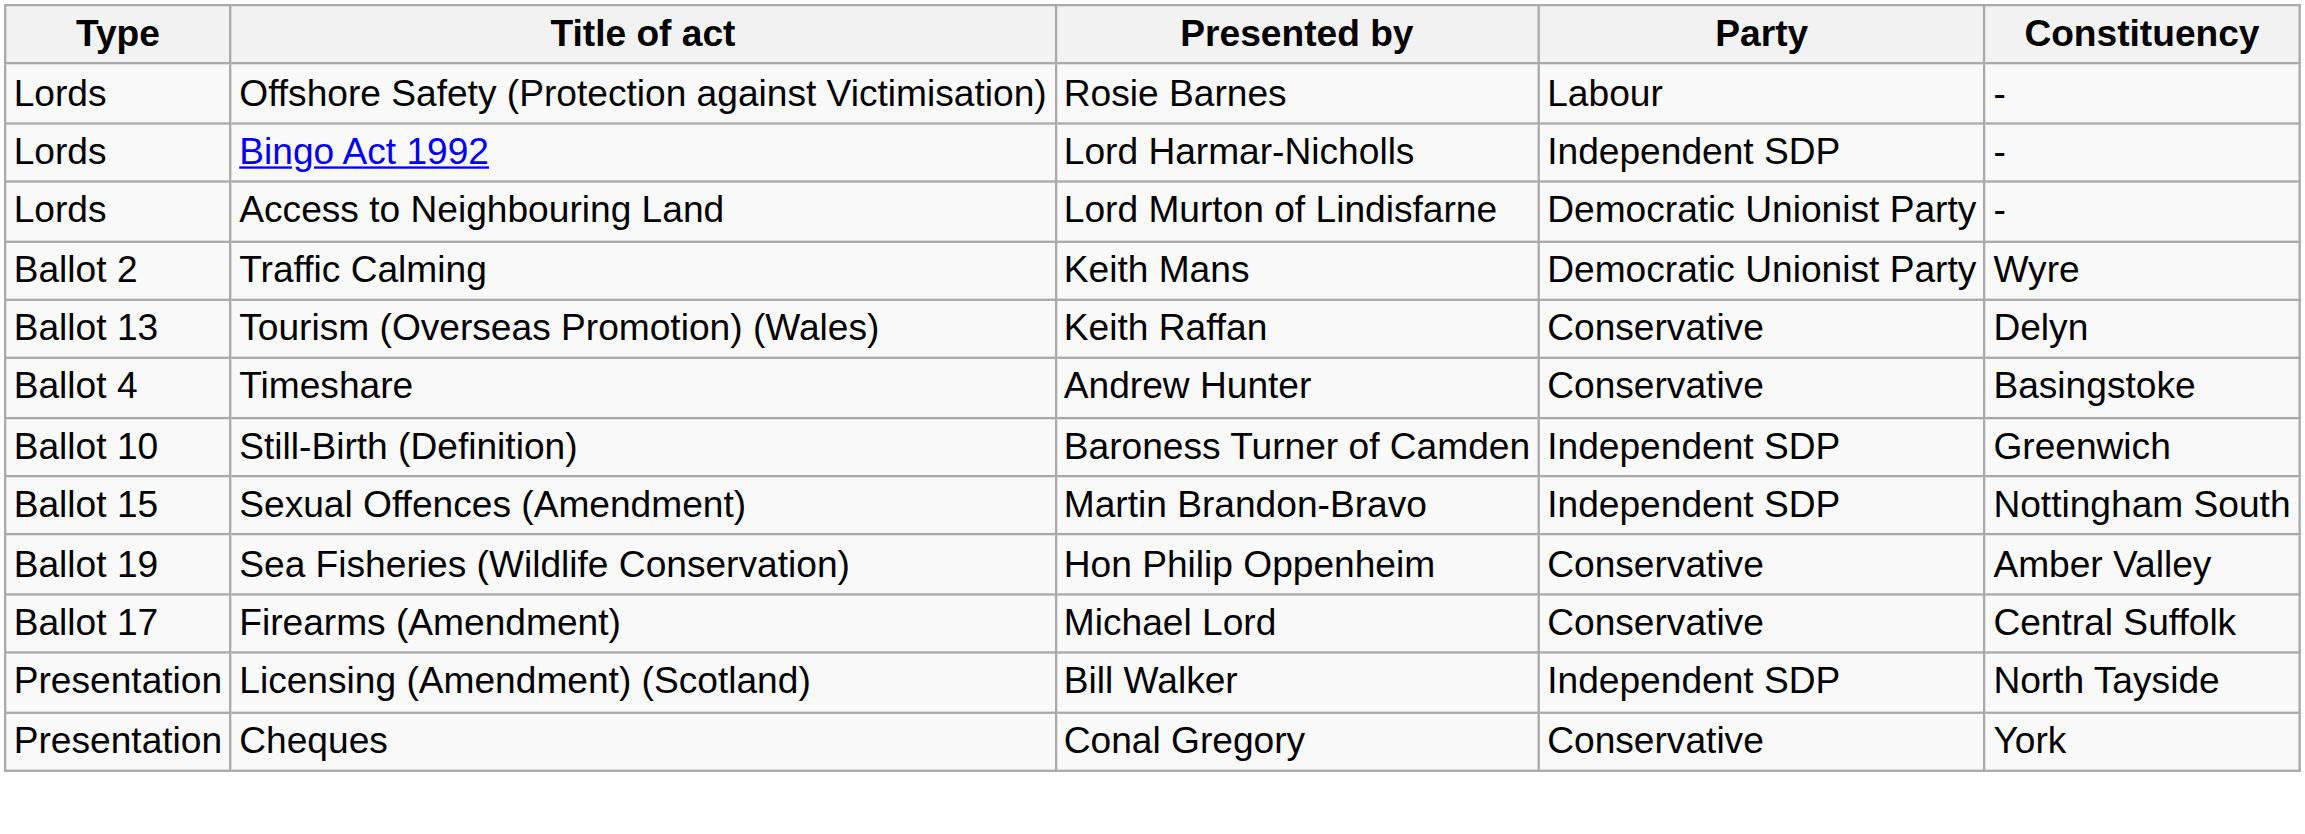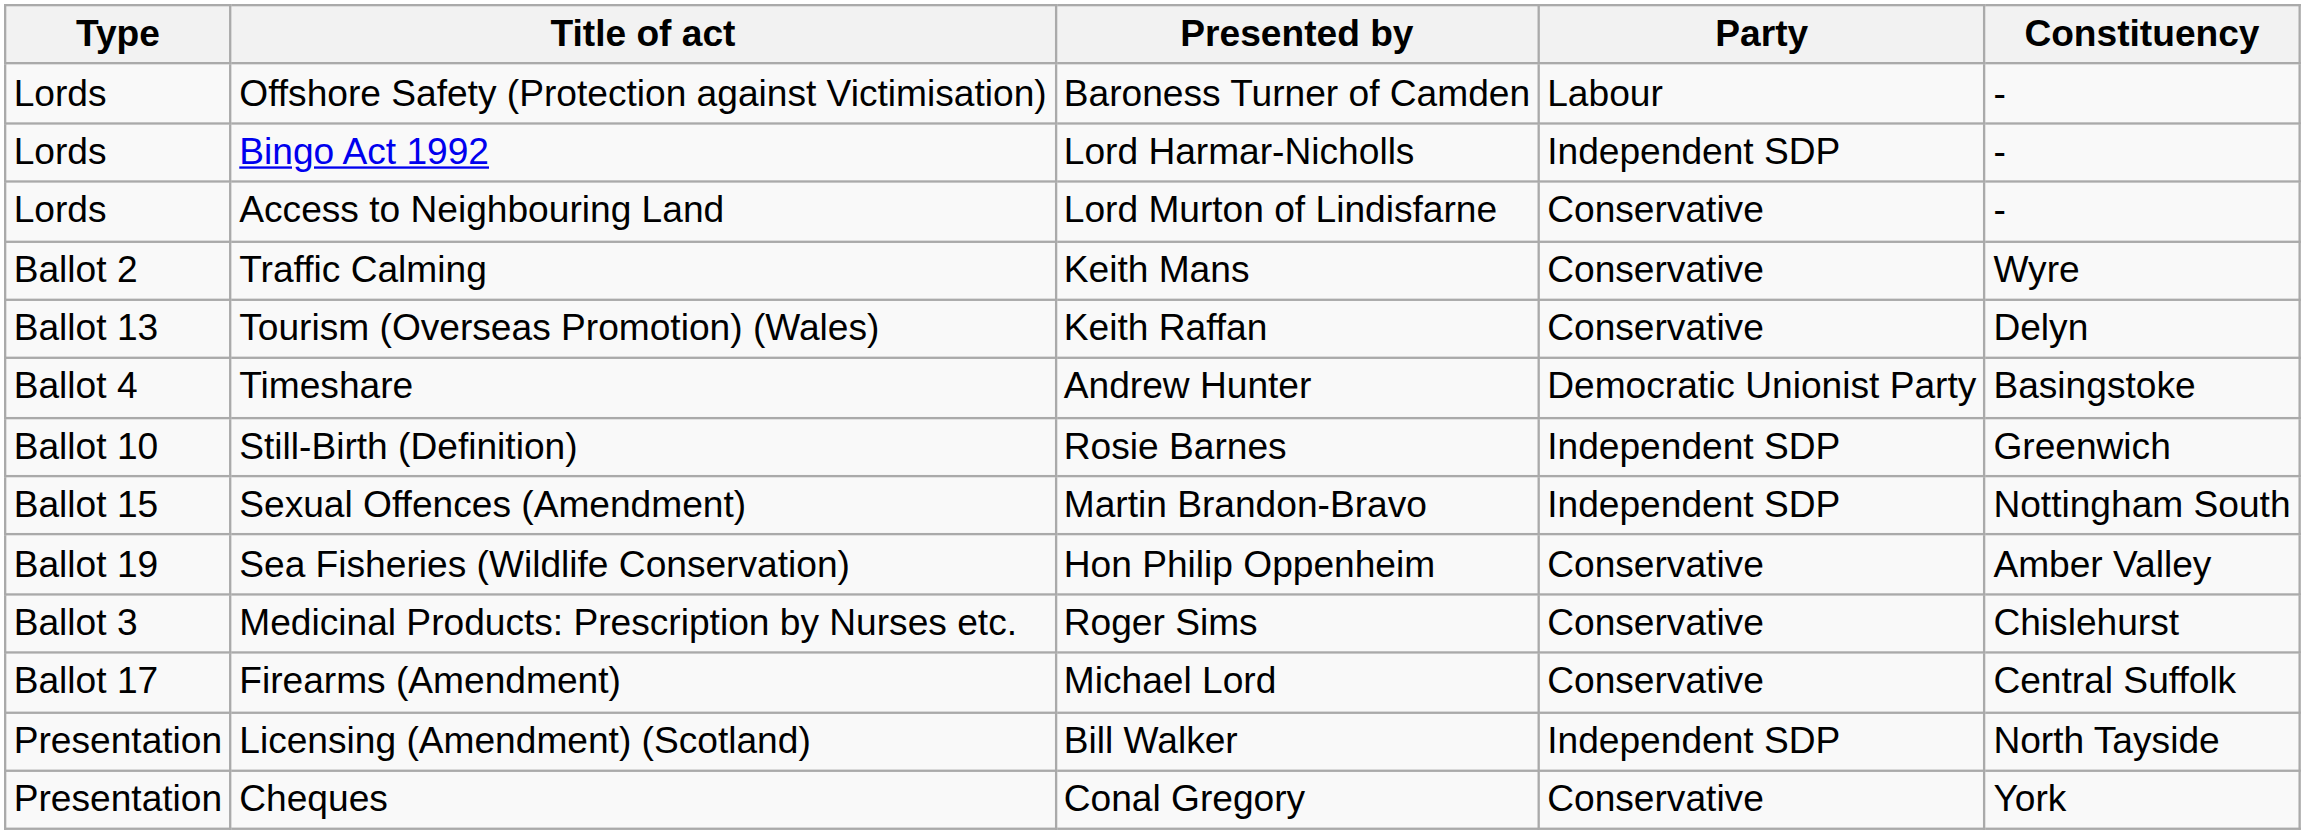Offshore Safety (Protection against Victimisation) | Presented by: Rosie Barnes -> Baroness Turner of Camden
Access to Neighbouring Land | Party: Democratic Unionist Party -> Conservative
Traffic Calming | Party: Democratic Unionist Party -> Conservative
Timeshare | Party: Conservative -> Democratic Unionist Party
Still-Birth (Definition) | Presented by: Baroness Turner of Camden -> Rosie Barnes
+ row: Ballot 3 | Medicinal Products: Prescription by Nurses etc. | Roger Sims | Conservative | Chislehurst
